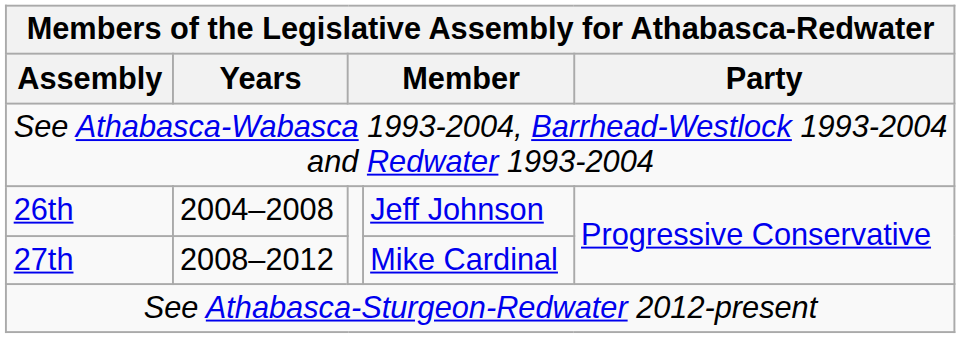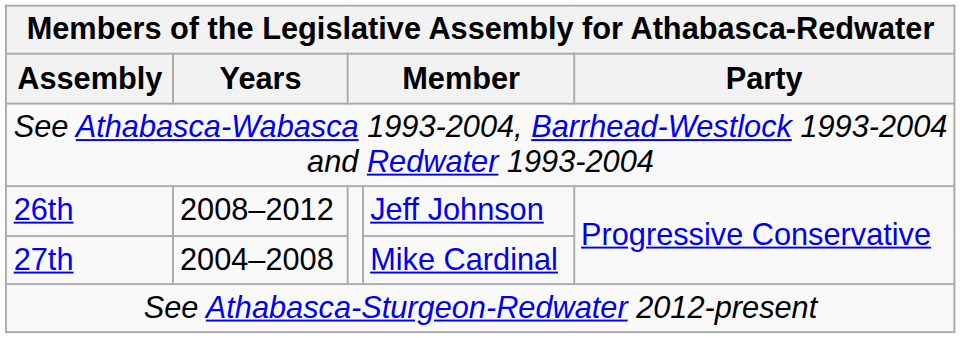26th | Years: 2004–2008 -> 2008–2012
27th | Years: 2008–2012 -> 2004–2008
